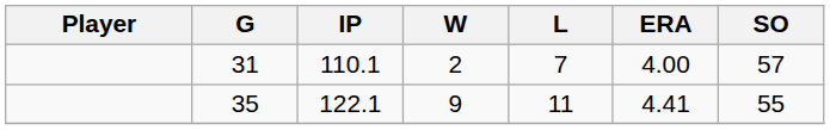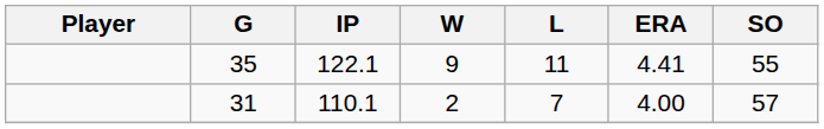rows swapped: 35 <-> 31
